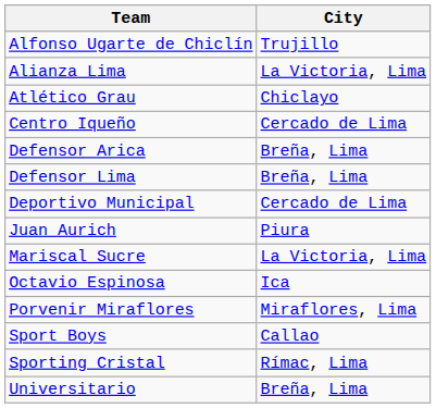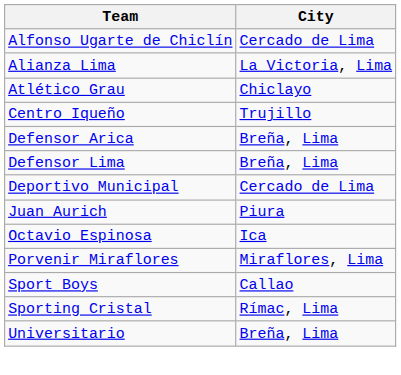Alfonso Ugarte de Chiclín | City: Trujillo -> Cercado de Lima
Centro Iqueño | City: Cercado de Lima -> Trujillo
- row: Mariscal Sucre | La Victoria, Lima
